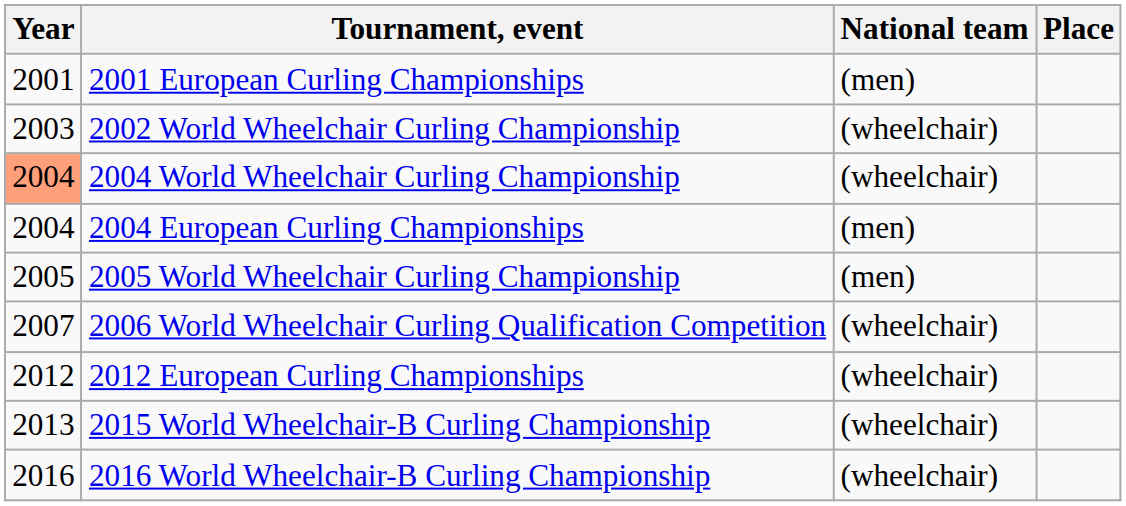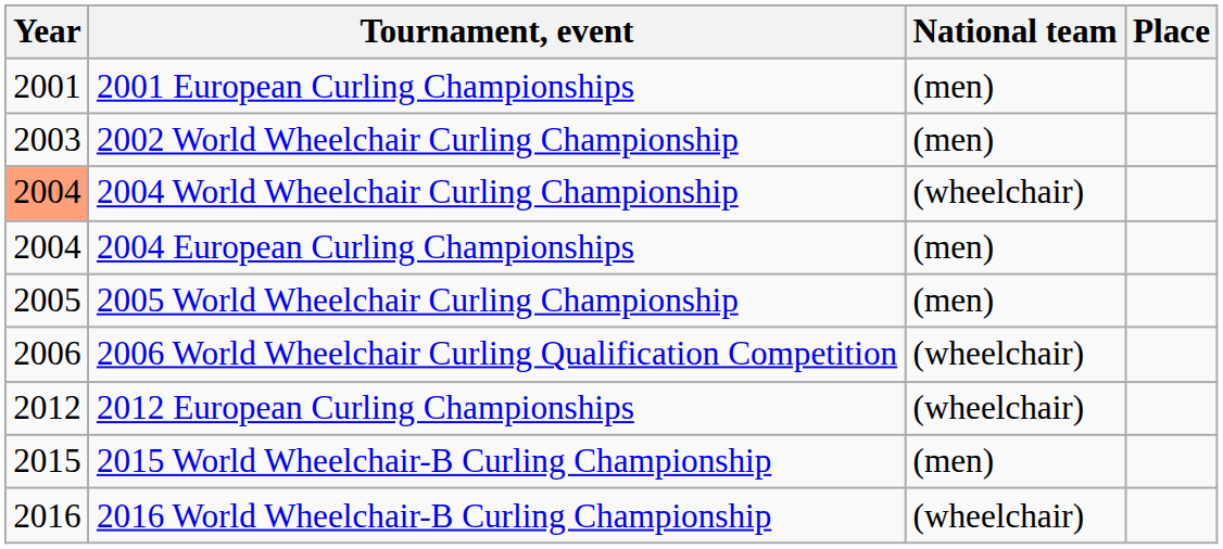2002 World Wheelchair Curling Championship | National team: (wheelchair) -> (men)
2006 World Wheelchair Curling Qualification Competition | Year: 2007 -> 2006
2015 World Wheelchair-B Curling Championship | Year: 2013 -> 2015
2015 World Wheelchair-B Curling Championship | National team: (wheelchair) -> (men)
